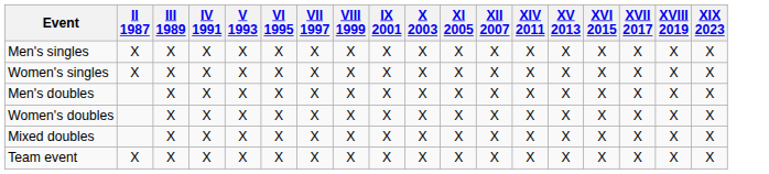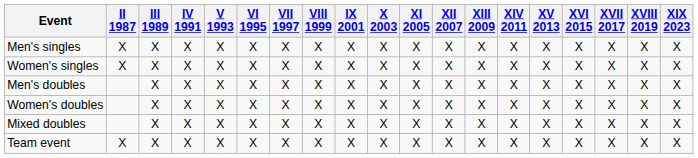+ column: XIII 2009 | X | X | X | X | X | X
